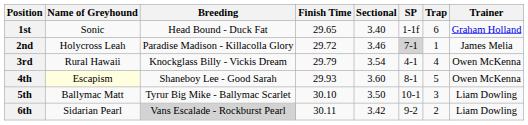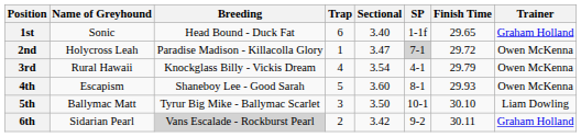columns swapped: Trap <-> Finish Time
2nd | Sectional: 3.46 -> 3.47
2nd | Trainer: James Melia -> Owen McKenna
4th | Name of Greyhound: lightyellow background -> no background
6th | Trainer: Liam Dowling -> Graham Holland
